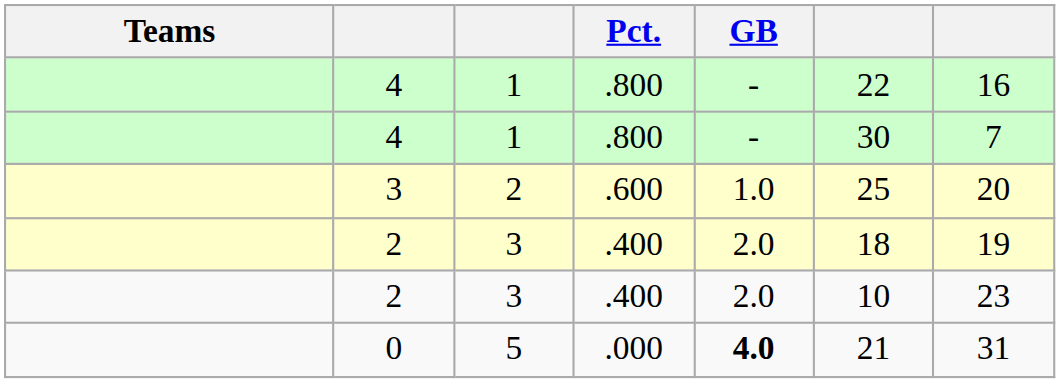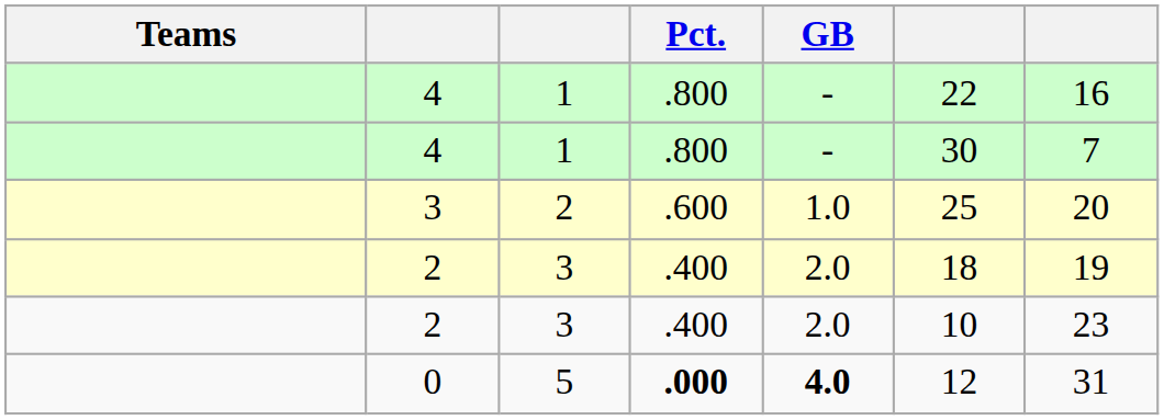0 | Pct.: normal -> bold
0 | column 6: 21 -> 12
